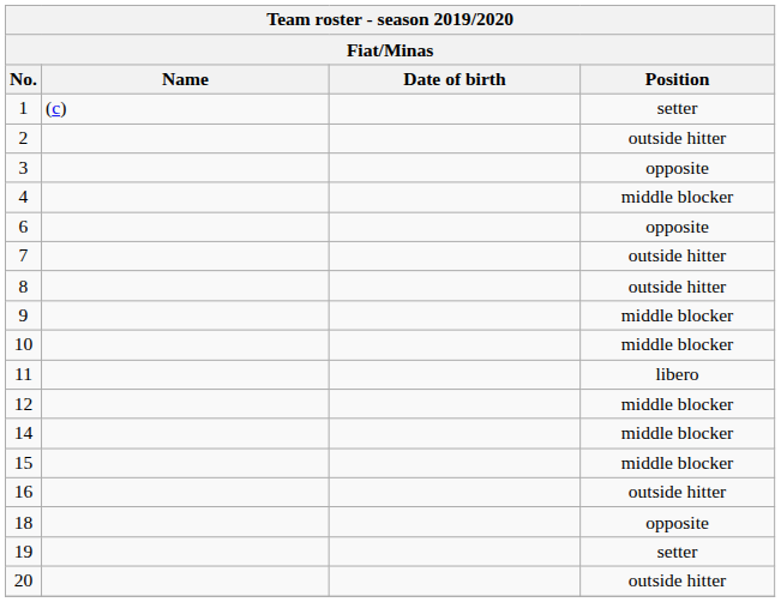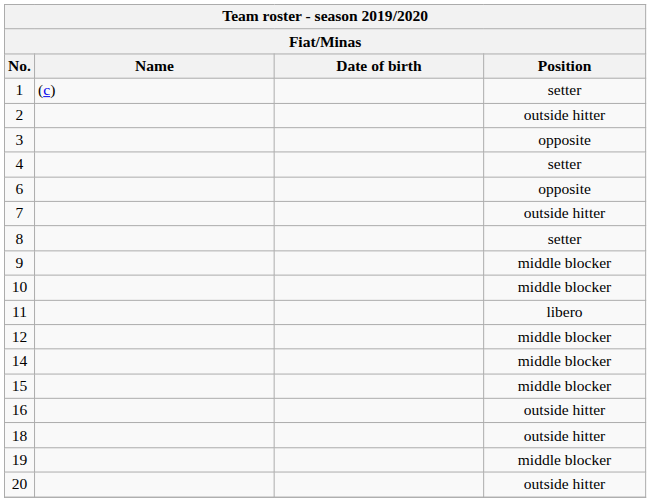4 | Position: middle blocker -> setter
8 | Position: outside hitter -> setter
18 | Position: opposite -> outside hitter
19 | Position: setter -> middle blocker
